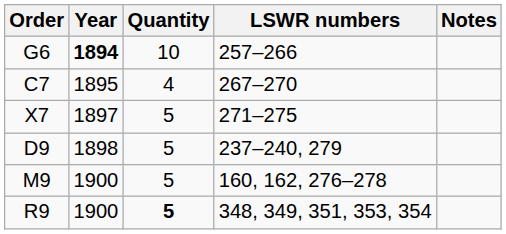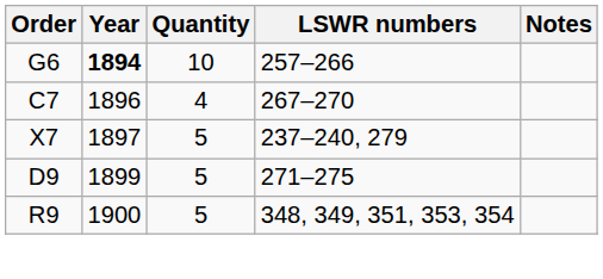C7 | Year: 1895 -> 1896
X7 | LSWR numbers: 271–275 -> 237–240, 279
D9 | Year: 1898 -> 1899
D9 | LSWR numbers: 237–240, 279 -> 271–275
- row: M9 | 1900 | 5 | 160, 162, 276–278
R9 | Quantity: bold -> normal
